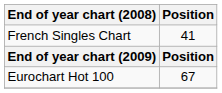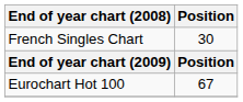French Singles Chart | Position: 41 -> 30
